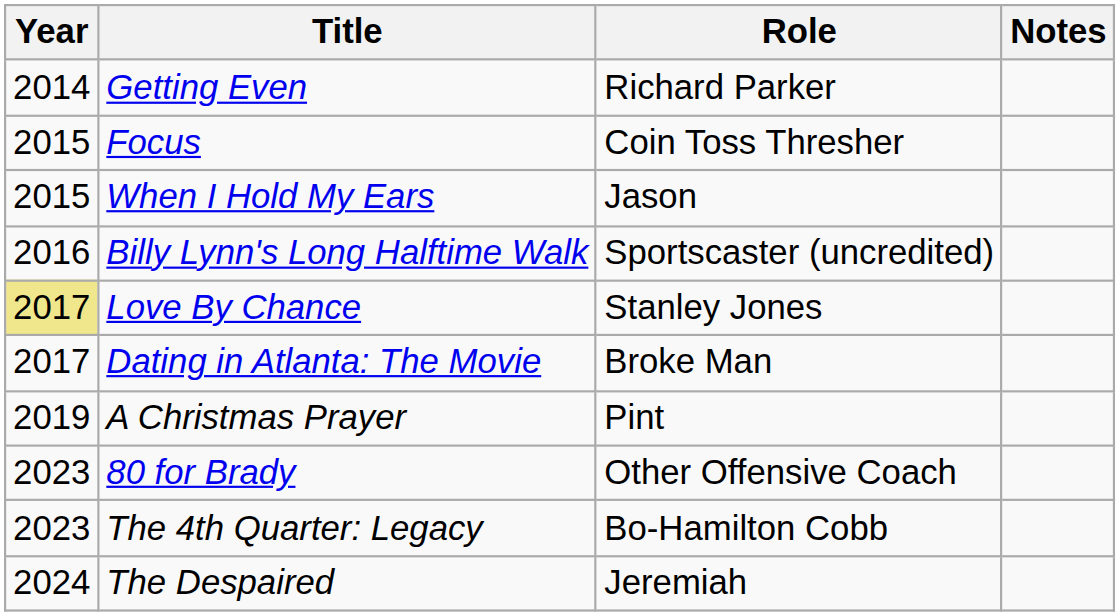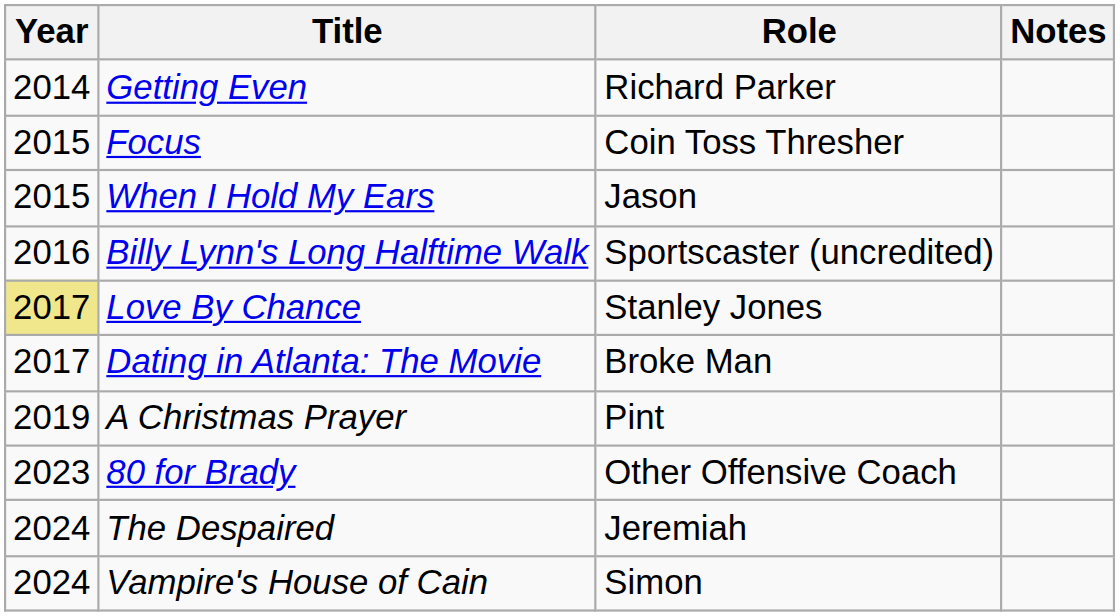- row: 2023 | The 4th Quarter: Legacy | Bo-Hamilton Cobb
+ row: 2024 | Vampire's House of Cain | Simon
